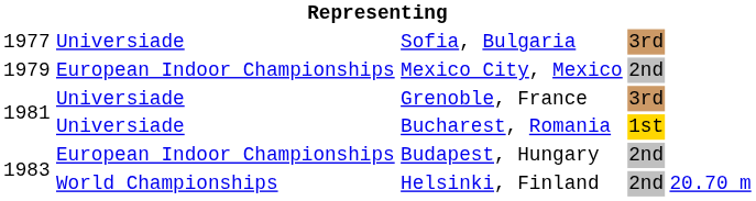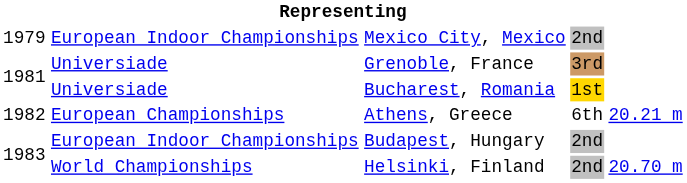- row: 1977 | Universiade | Sofia, Bulgaria | 3rd
+ row: 1982 | European Championships | Athens, Greece | 6th | 20.21 m
